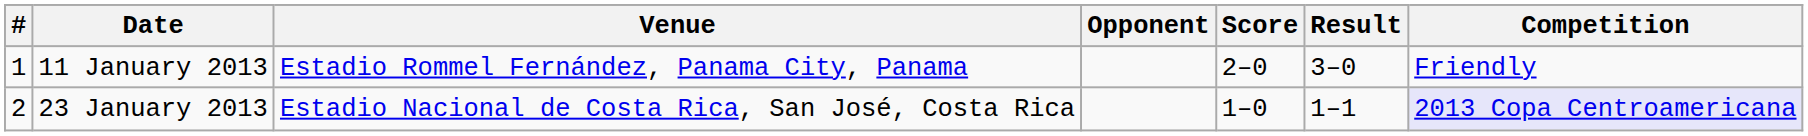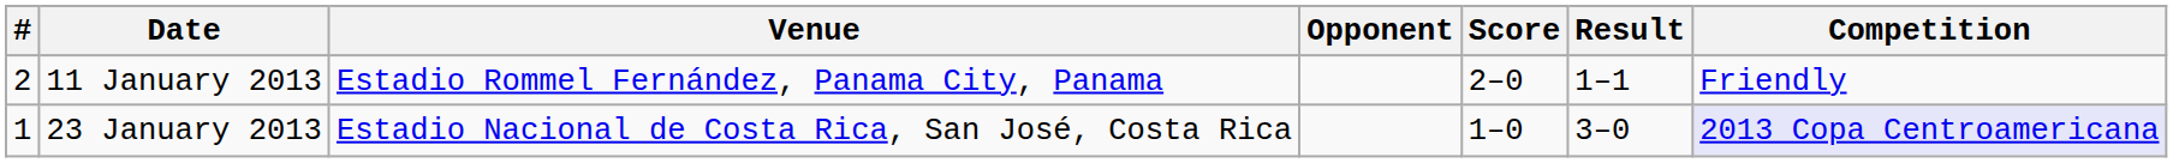11 January 2013 | #: 1 -> 2
11 January 2013 | Result: 3–0 -> 1–1
23 January 2013 | #: 2 -> 1
23 January 2013 | Result: 1–1 -> 3–0
